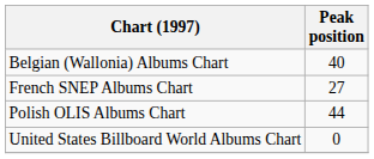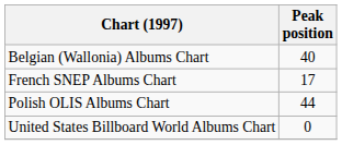French SNEP Albums Chart | Peak position: 27 -> 17
